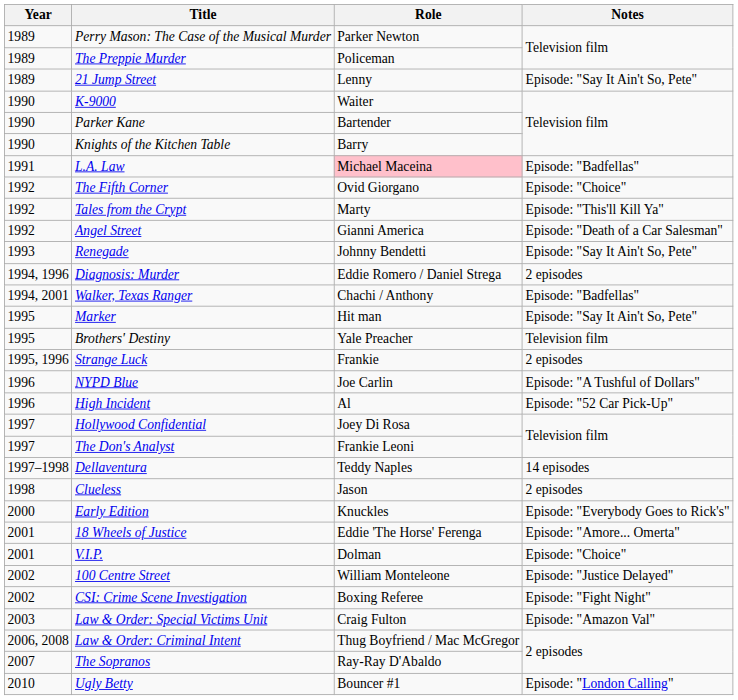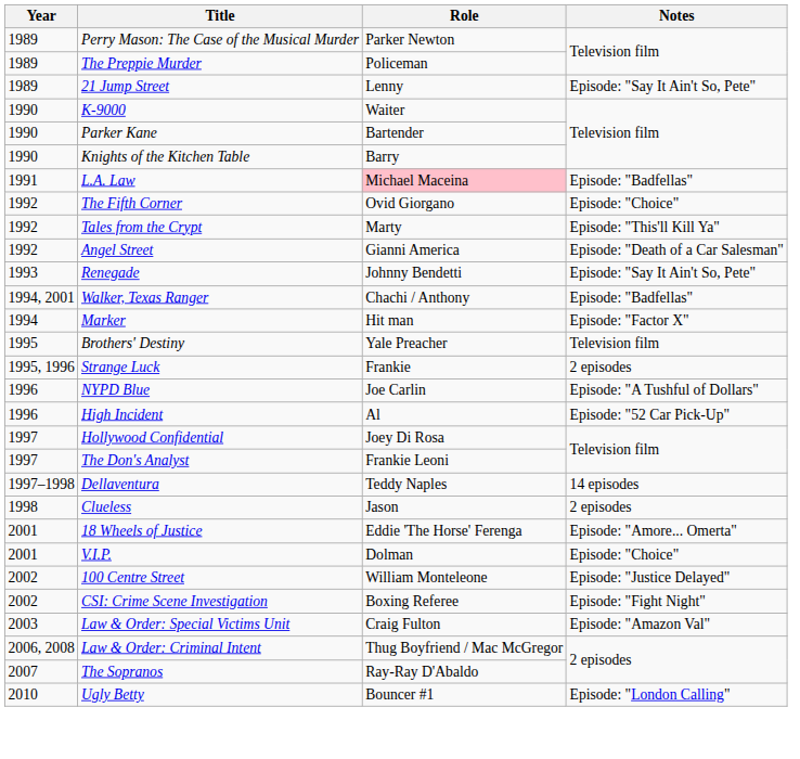- row: 1994, 1996 | Diagnosis: Murder | Eddie Romero / Daniel Strega | 2 episodes
Marker | Year: 1995 -> 1994
Marker | Notes: Episode: "Say It Ain't So, Pete" -> Episode: "Factor X"
- row: 2000 | Early Edition | Knuckles | Episode: "Everybody Goes to Rick's"
